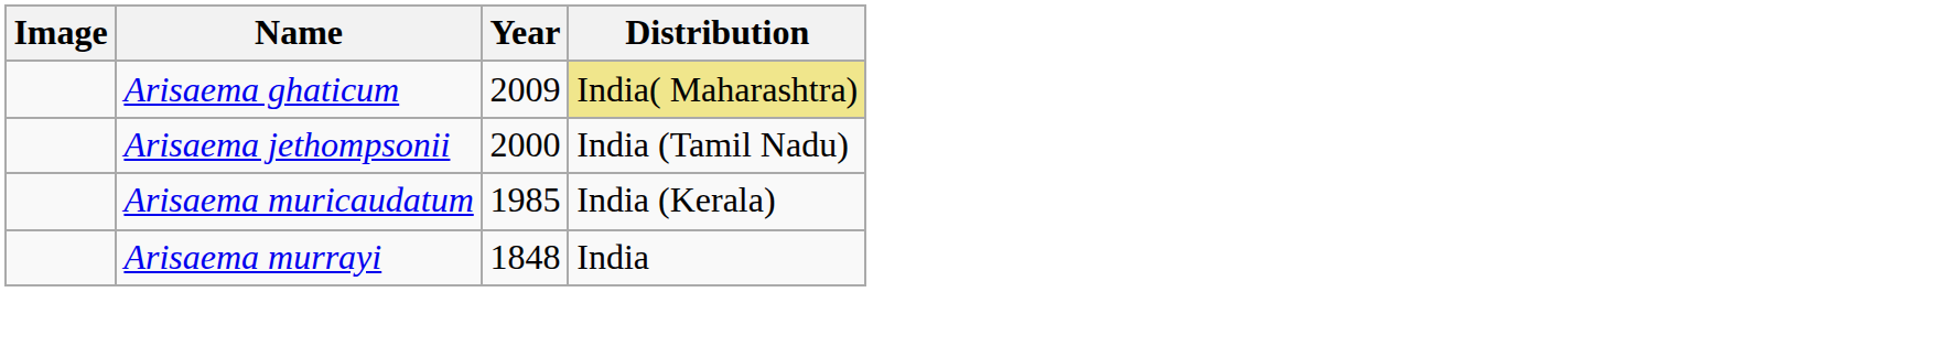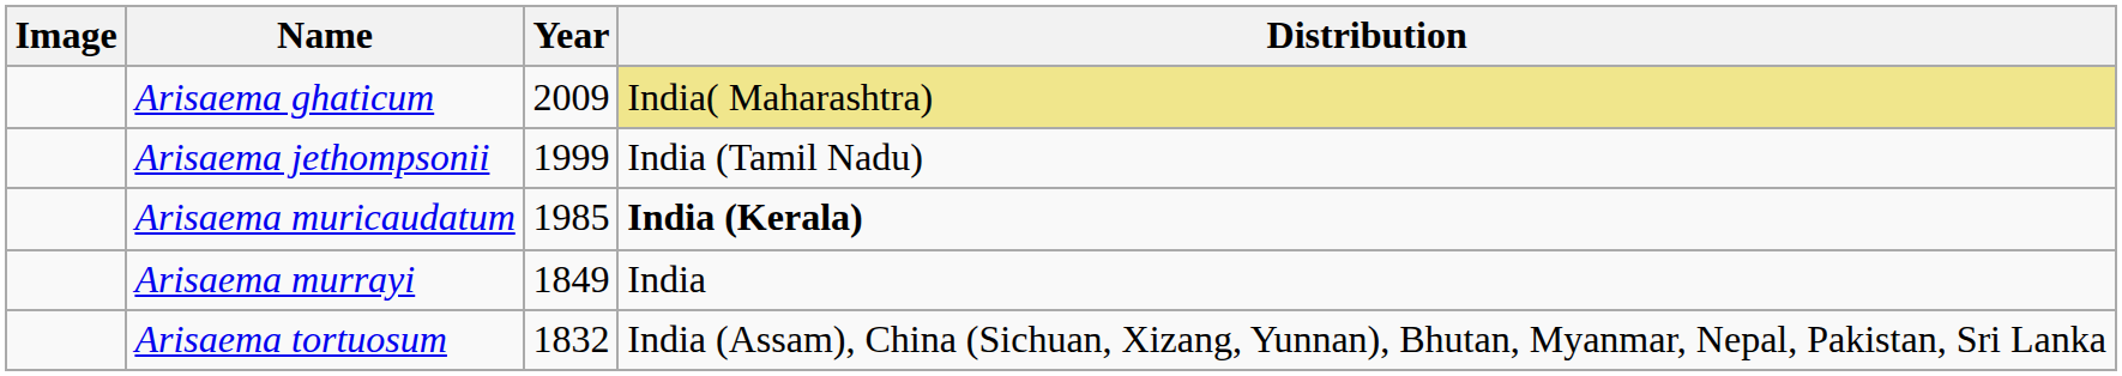Arisaema jethompsonii | Year: 2000 -> 1999
Arisaema muricaudatum | Distribution: normal -> bold
Arisaema murrayi | Year: 1848 -> 1849
+ row: Arisaema tortuosum | 1832 | India (Assam), China (Sichuan, Xizang, Yunnan), Bhutan, Myanmar, Nepal, Pakistan, Sri Lanka
